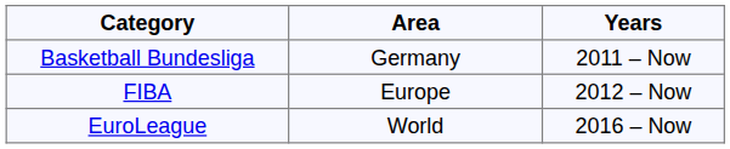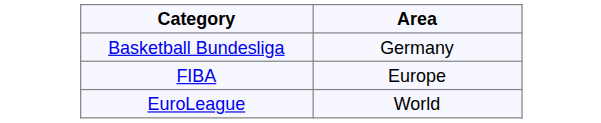- column: Years | 2011 – Now | 2012 – Now | 2016 – Now
